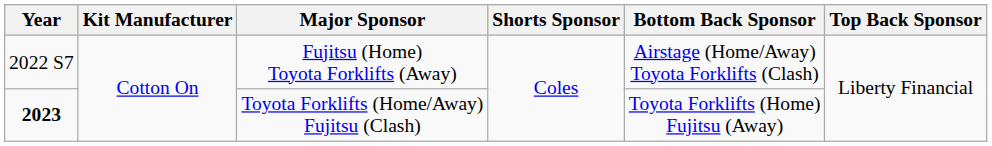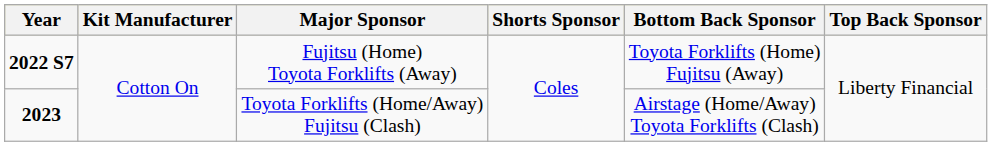Fujitsu (Home) Toyota Forklifts (Away) | Year: normal -> bold
Fujitsu (Home) Toyota Forklifts (Away) | Bottom Back Sponsor: Airstage (Home/Away) Toyota Forklifts (Clash) -> Toyota Forklifts (Home) Fujitsu (Away)
Toyota Forklifts (Home/Away) Fujitsu (Clash) | Bottom Back Sponsor: Toyota Forklifts (Home) Fujitsu (Away) -> Airstage (Home/Away) Toyota Forklifts (Clash)
